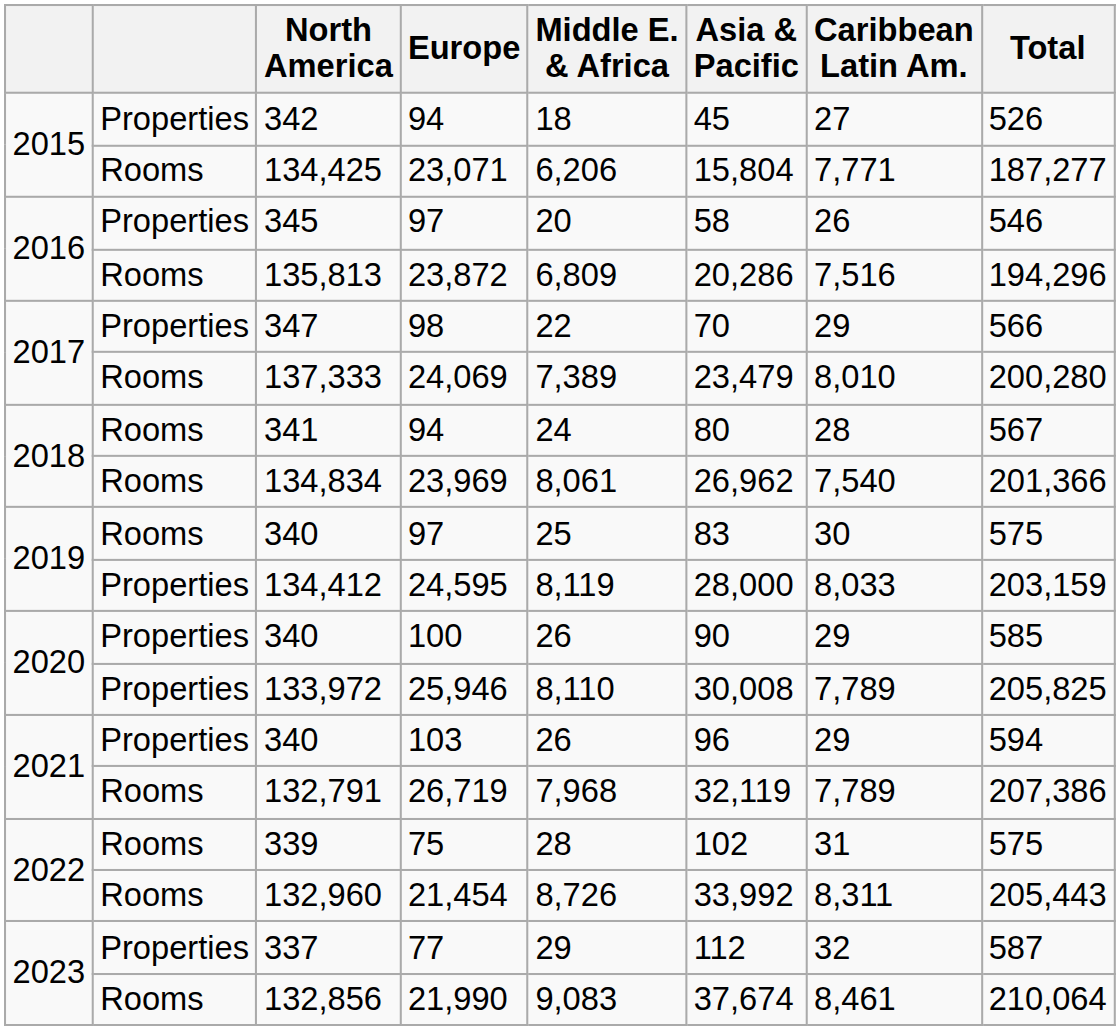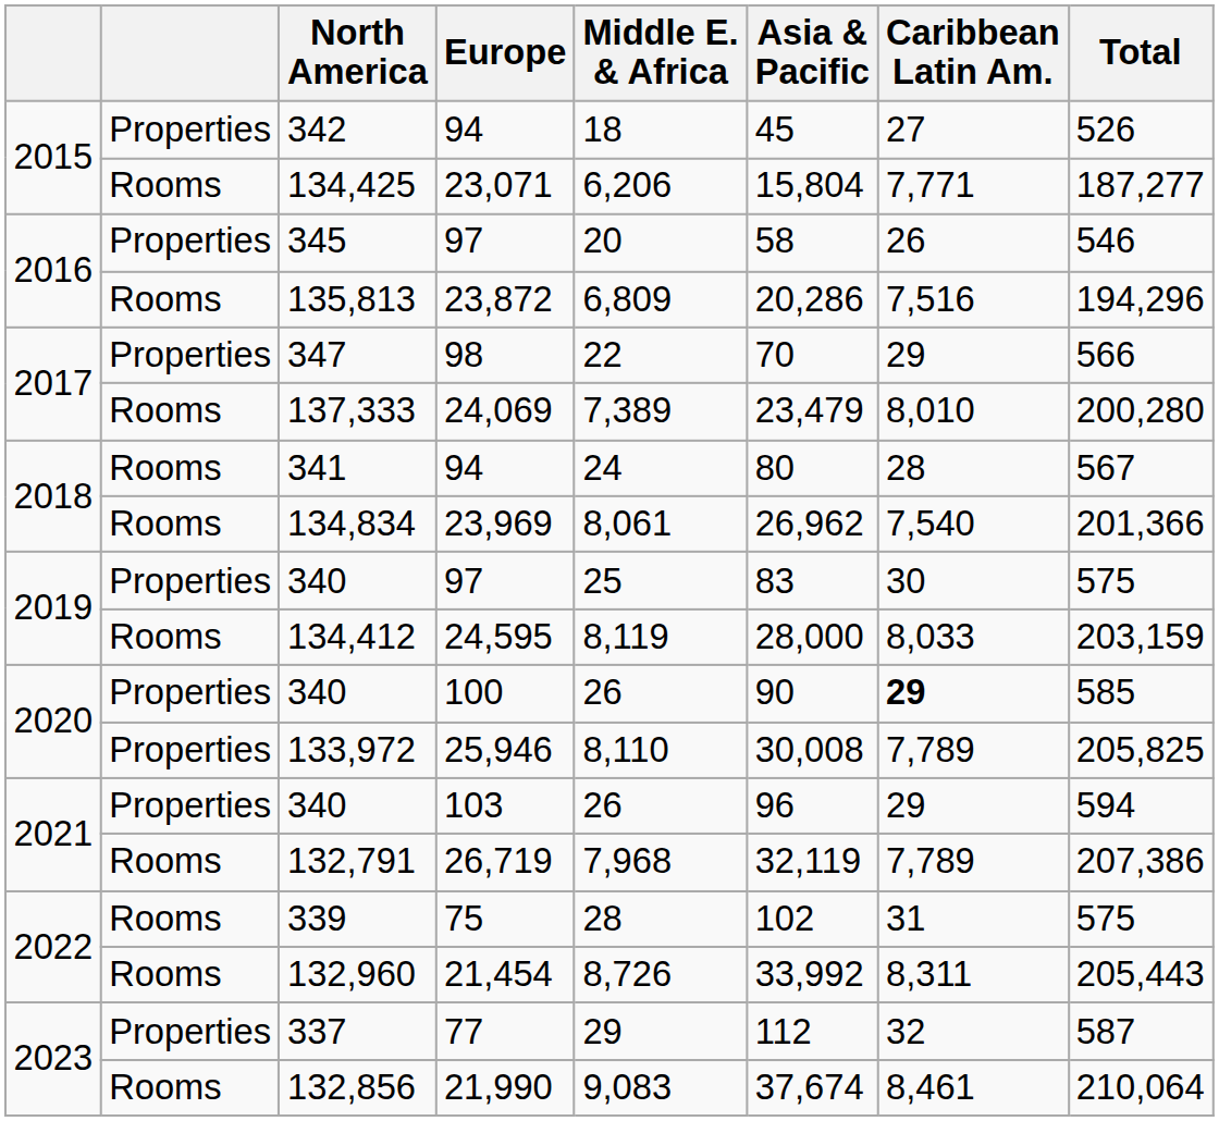340 / 97 | column 2: Rooms -> Properties
134,412 | column 2: Properties -> Rooms
340 / 100 | Caribbean Latin Am.: normal -> bold
